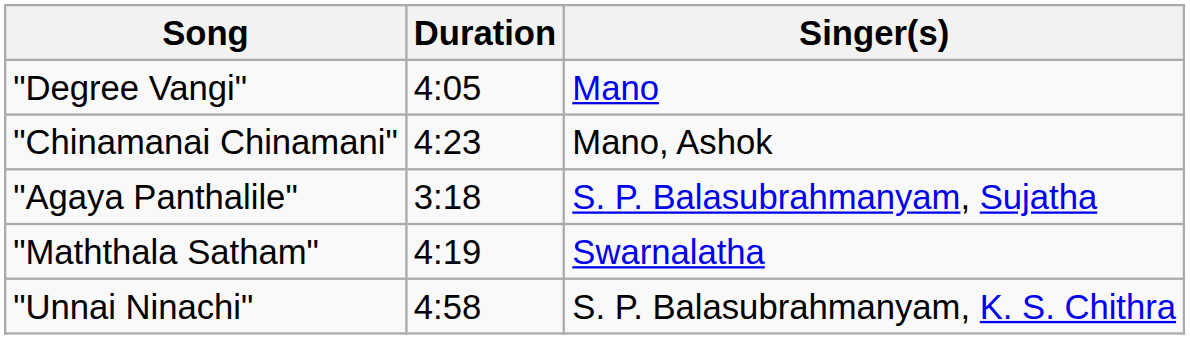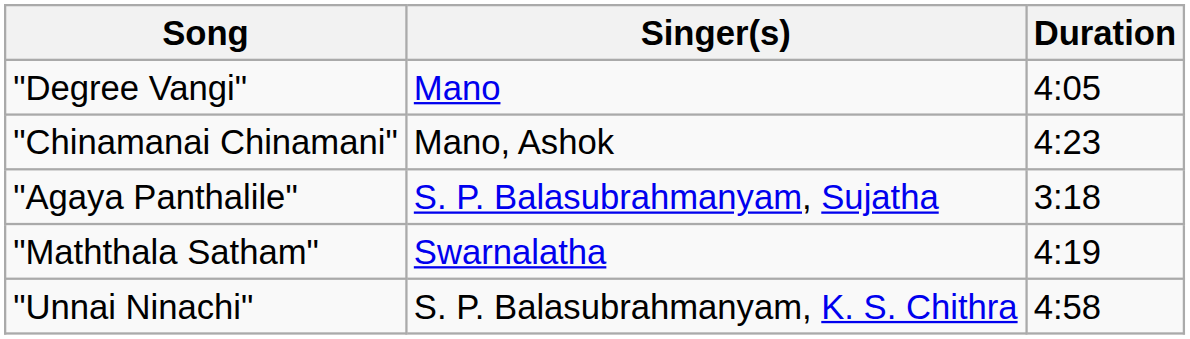columns swapped: Singer(s) <-> Duration
